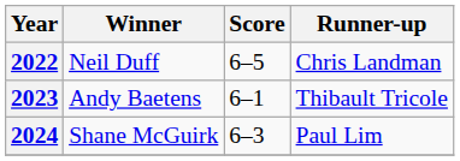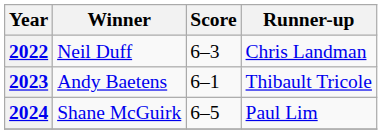2022 | Score: 6–5 -> 6–3
2024 | Score: 6–3 -> 6–5
